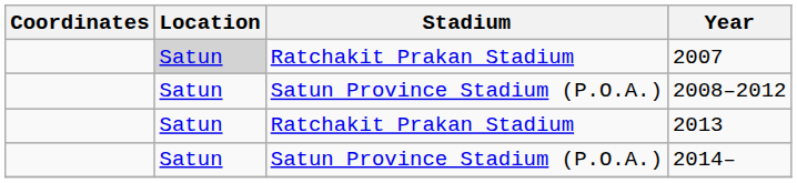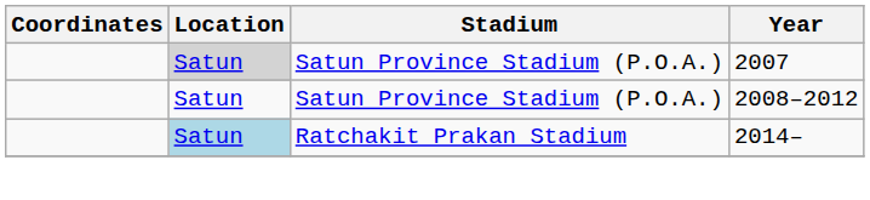2007 | Stadium: Ratchakit Prakan Stadium -> Satun Province Stadium (P.O.A.)
- row: Satun | Ratchakit Prakan Stadium | 2013
2014– | Location: no background -> lightblue background
2014– | Stadium: Satun Province Stadium (P.O.A.) -> Ratchakit Prakan Stadium
